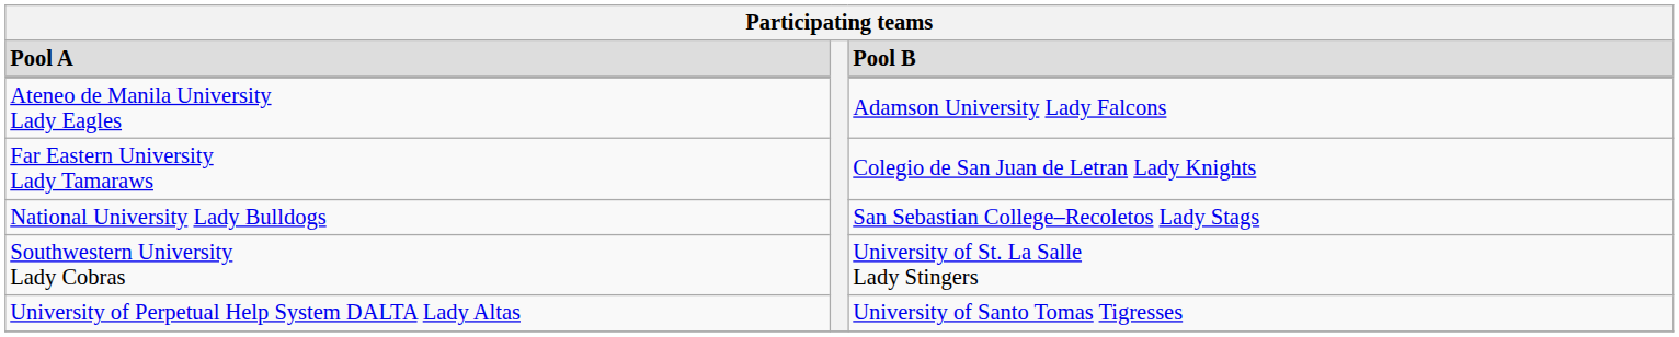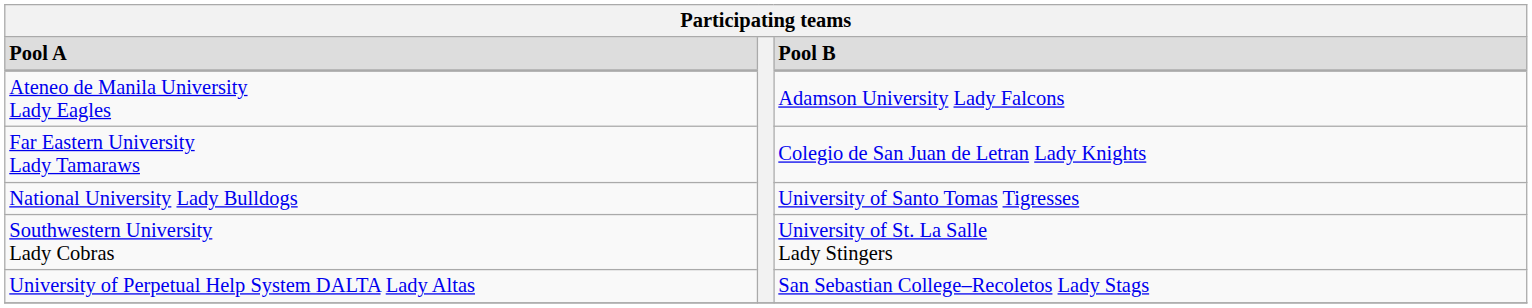National University Lady Bulldogs | Pool B: San Sebastian College–Recoletos Lady Stags -> University of Santo Tomas Tigresses
University of Perpetual Help System DALTA Lady Altas | Pool B: University of Santo Tomas Tigresses -> San Sebastian College–Recoletos Lady Stags
